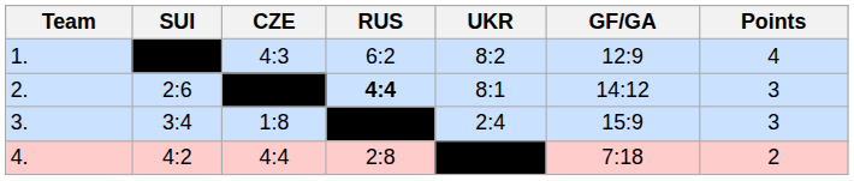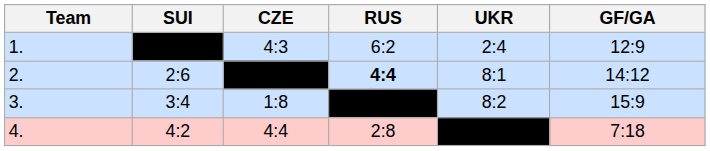- column: Points | 4 | 3 | 3 | 2
1. | UKR: 8:2 -> 2:4
3. | UKR: 2:4 -> 8:2
